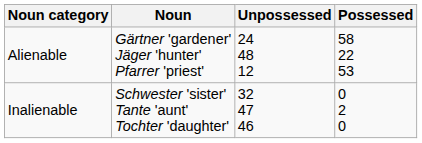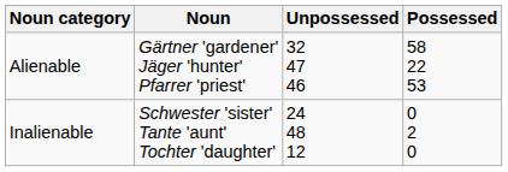Alienable | Unpossessed: 24 48 12 -> 32 47 46
Inalienable | Unpossessed: 32 47 46 -> 24 48 12
